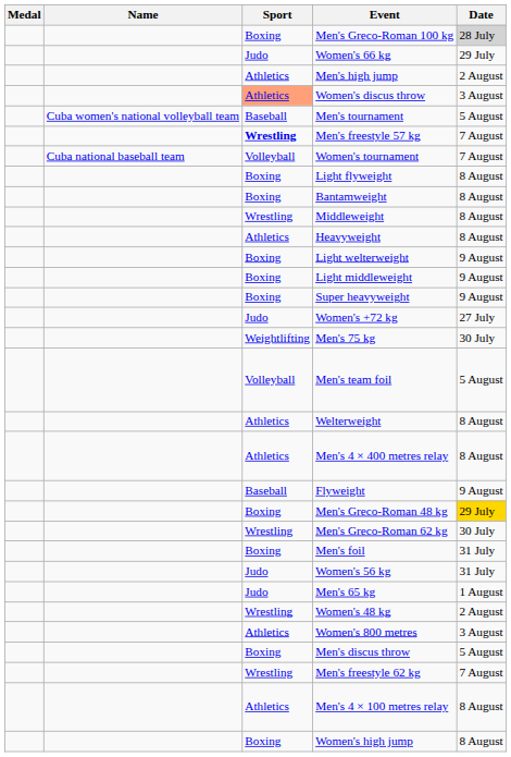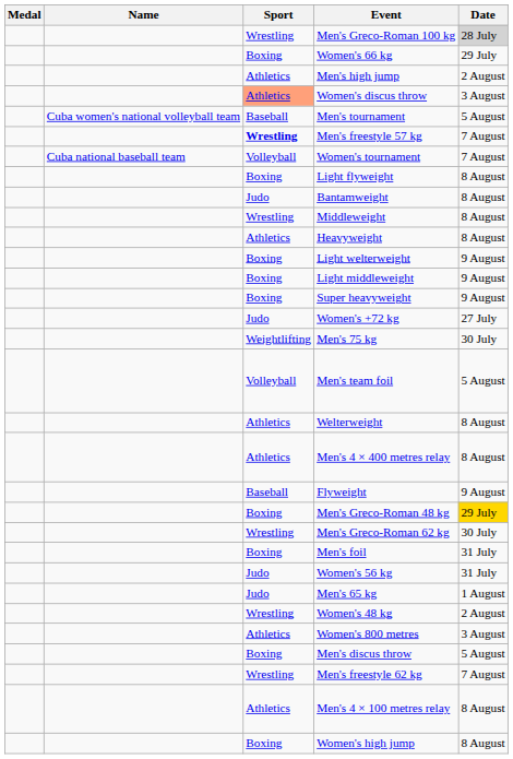Men's Greco-Roman 100 kg | Sport: Boxing -> Wrestling
Women's 66 kg | Sport: Judo -> Boxing
Bantamweight | Sport: Boxing -> Judo
